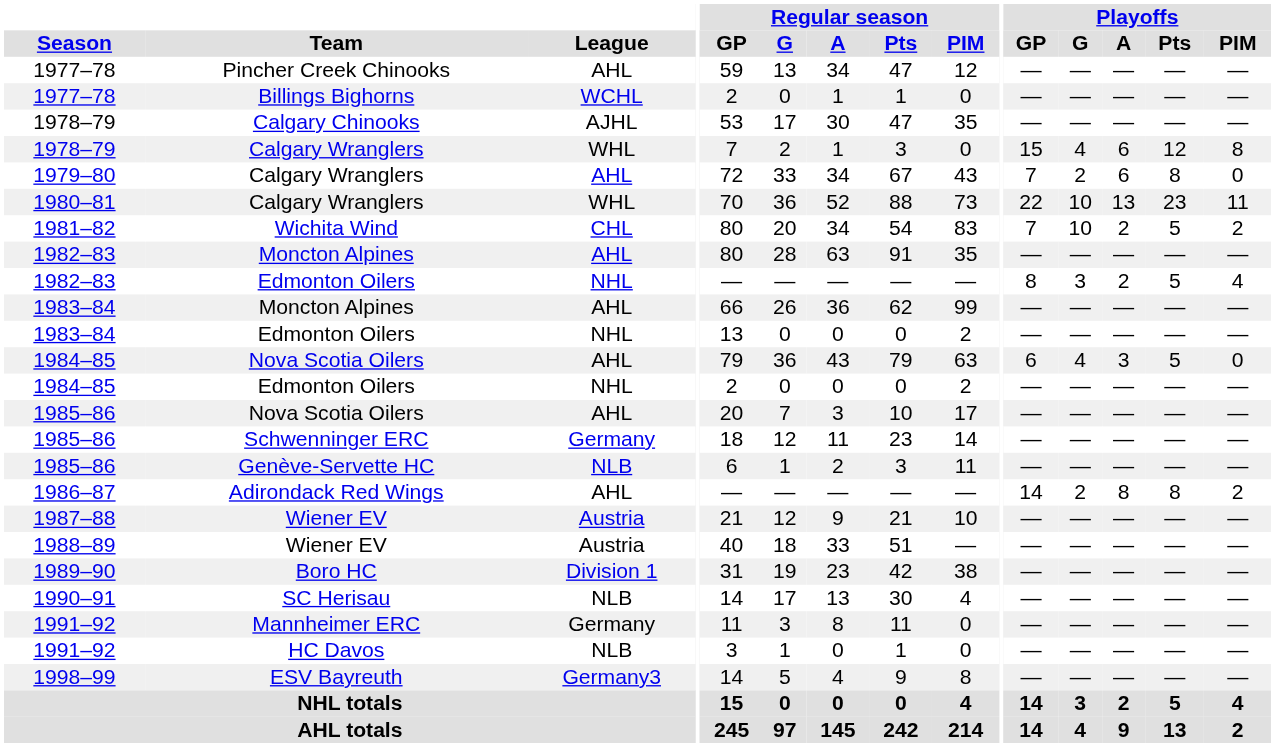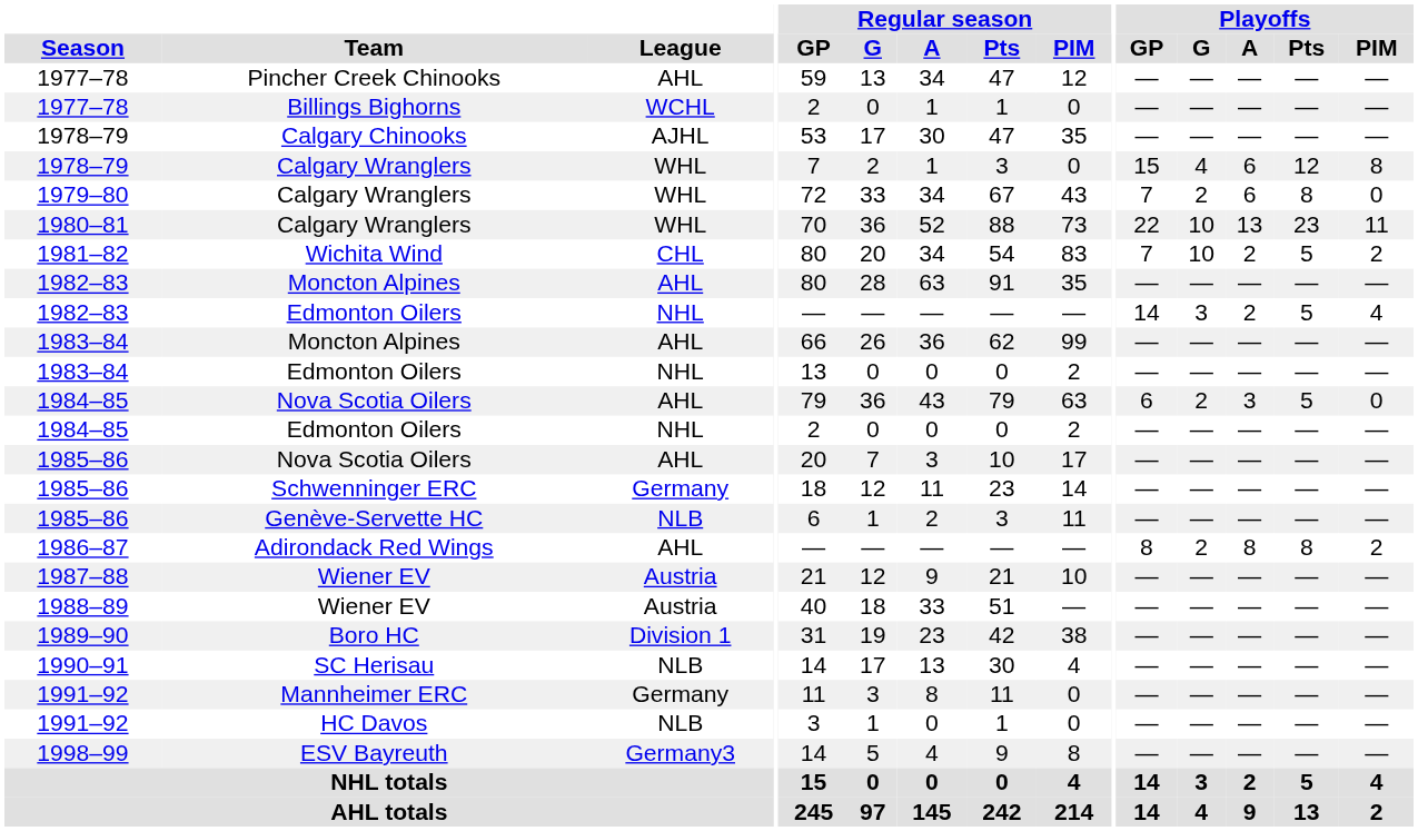1979–80 / Calgary Wranglers | League: AHL -> WHL
1982–83 / Edmonton Oilers | Playoffs / GP: 8 -> 14
1984–85 / Nova Scotia Oilers | Playoffs / G: 4 -> 2
Adirondack Red Wings | Playoffs / GP: 14 -> 8
